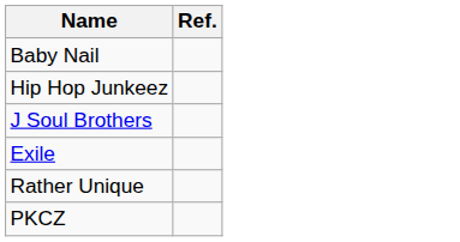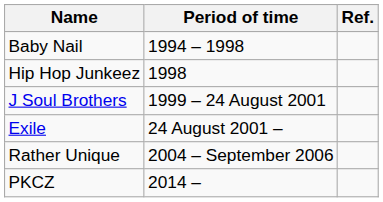+ column: Period of time | 1994 – 1998 | 1998 | 1999 – 24 August 2001 | 24 August 2001 – | 2004 – September 2006 | 2014 –
